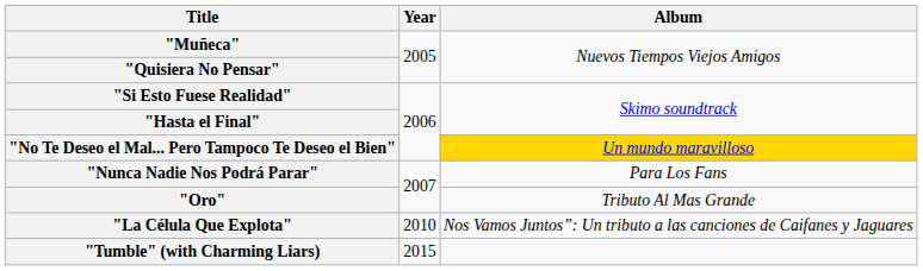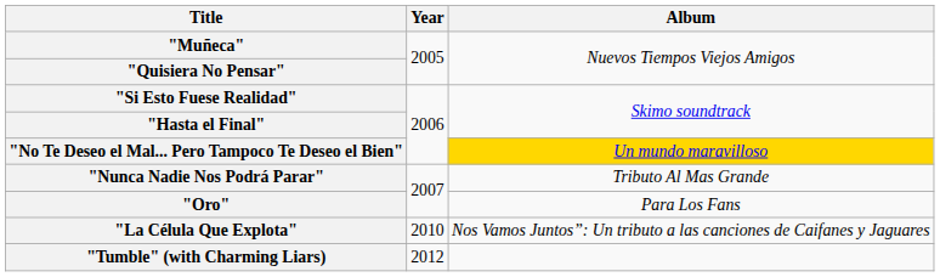"Nunca Nadie Nos Podrá Parar" | Album: Para Los Fans -> Tributo Al Mas Grande
"Oro" | Album: Tributo Al Mas Grande -> Para Los Fans
"Tumble" (with Charming Liars) | Year: 2015 -> 2012
